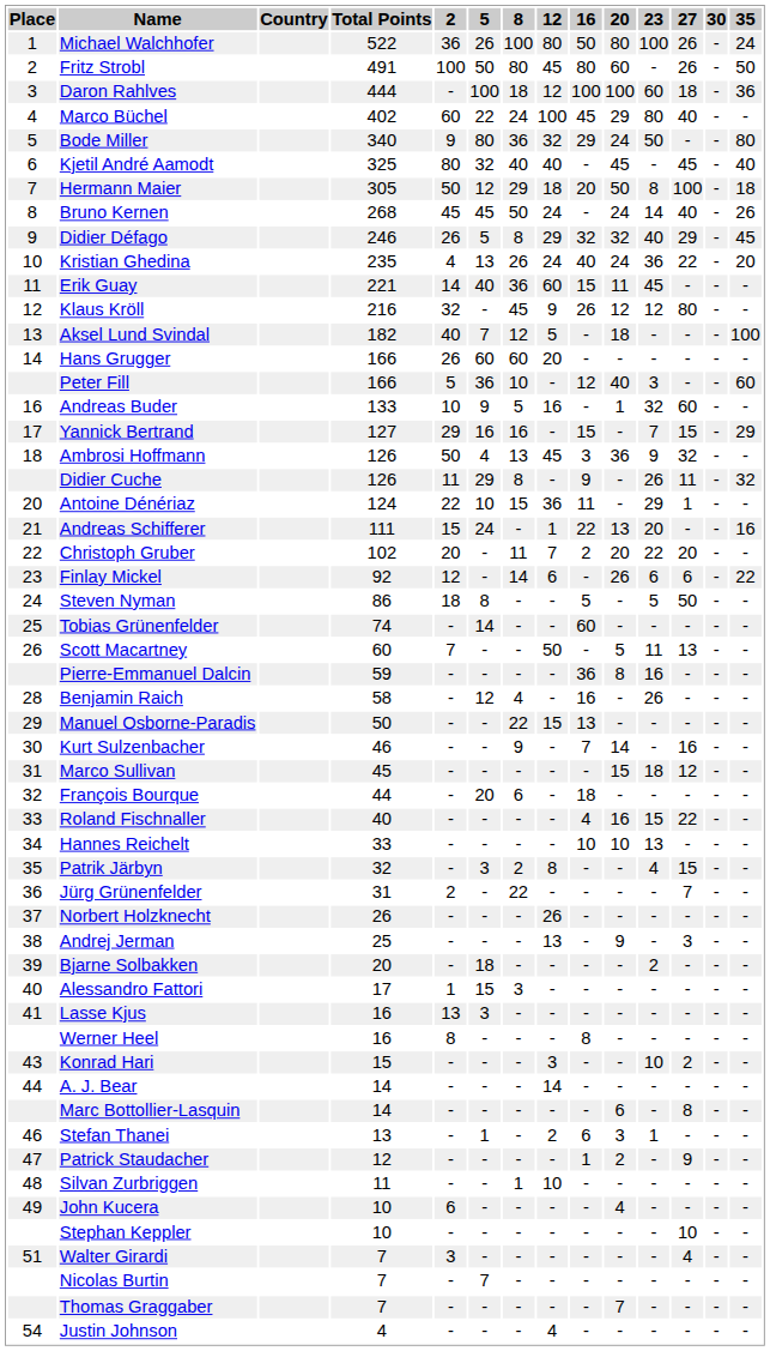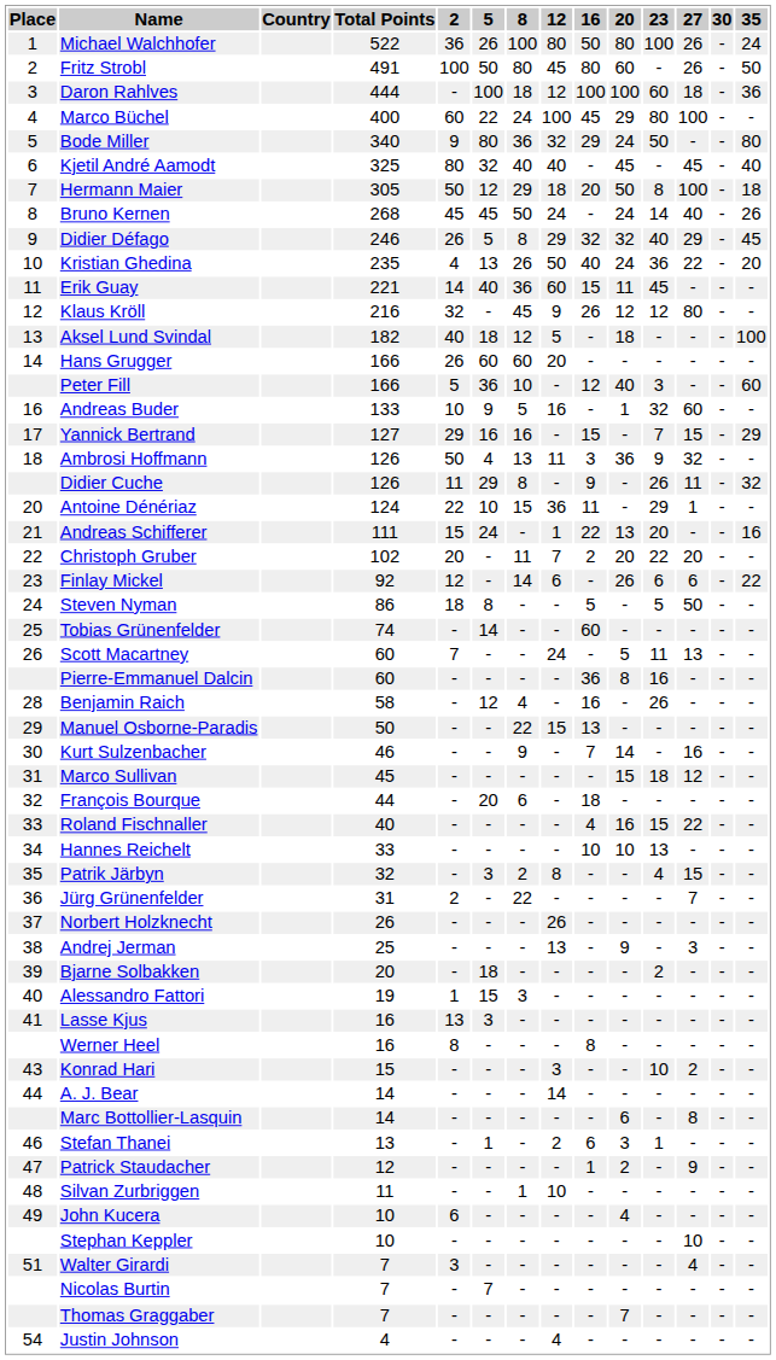Marco Büchel | Total Points: 402 -> 400
Marco Büchel | 27: 40 -> 100
Kristian Ghedina | 12: 24 -> 50
Aksel Lund Svindal | 5: 7 -> 18
Ambrosi Hoffmann | 12: 45 -> 11
Scott Macartney | 12: 50 -> 24
Pierre-Emmanuel Dalcin | Total Points: 59 -> 60
Alessandro Fattori | Total Points: 17 -> 19
